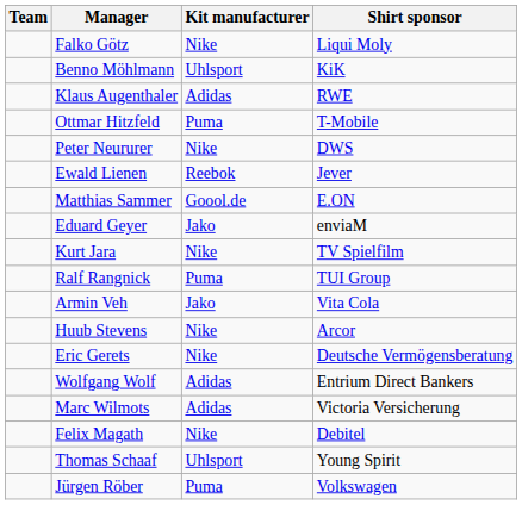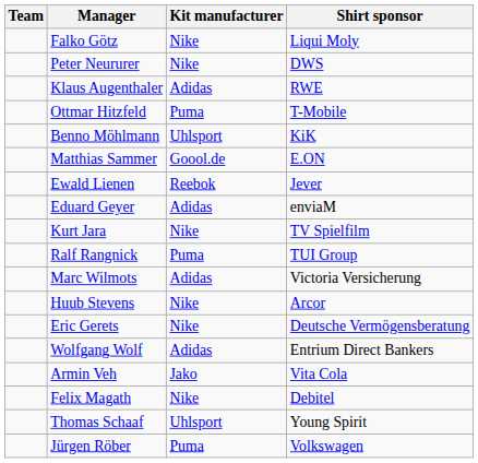rows swapped: Benno Möhlmann <-> Peter Neururer
rows swapped: Matthias Sammer <-> Ewald Lienen
Eduard Geyer | Kit manufacturer: Jako -> Adidas
rows swapped: Armin Veh <-> Marc Wilmots
